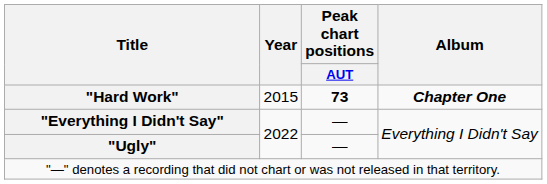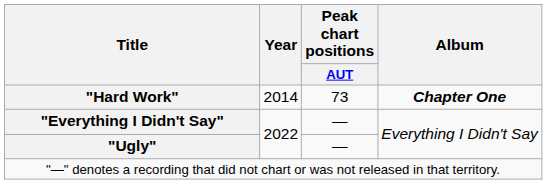"Hard Work" | Year: 2015 -> 2014
"Hard Work" | Peak chart positions / AUT: bold -> normal
